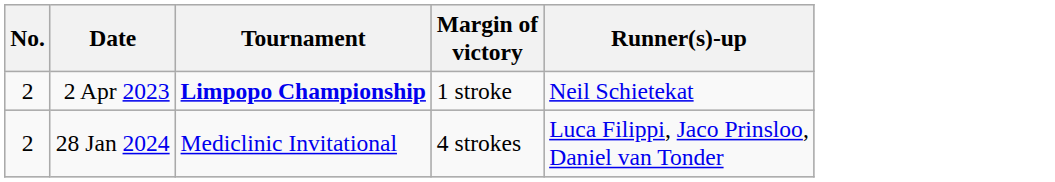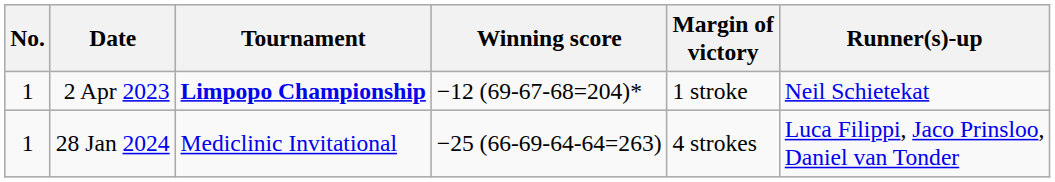+ column: Winning score | −12 (69-67-68=204)* | −25 (66-69-64-64=263)
2 Apr 2023 | No.: 2 -> 1
28 Jan 2024 | No.: 2 -> 1
